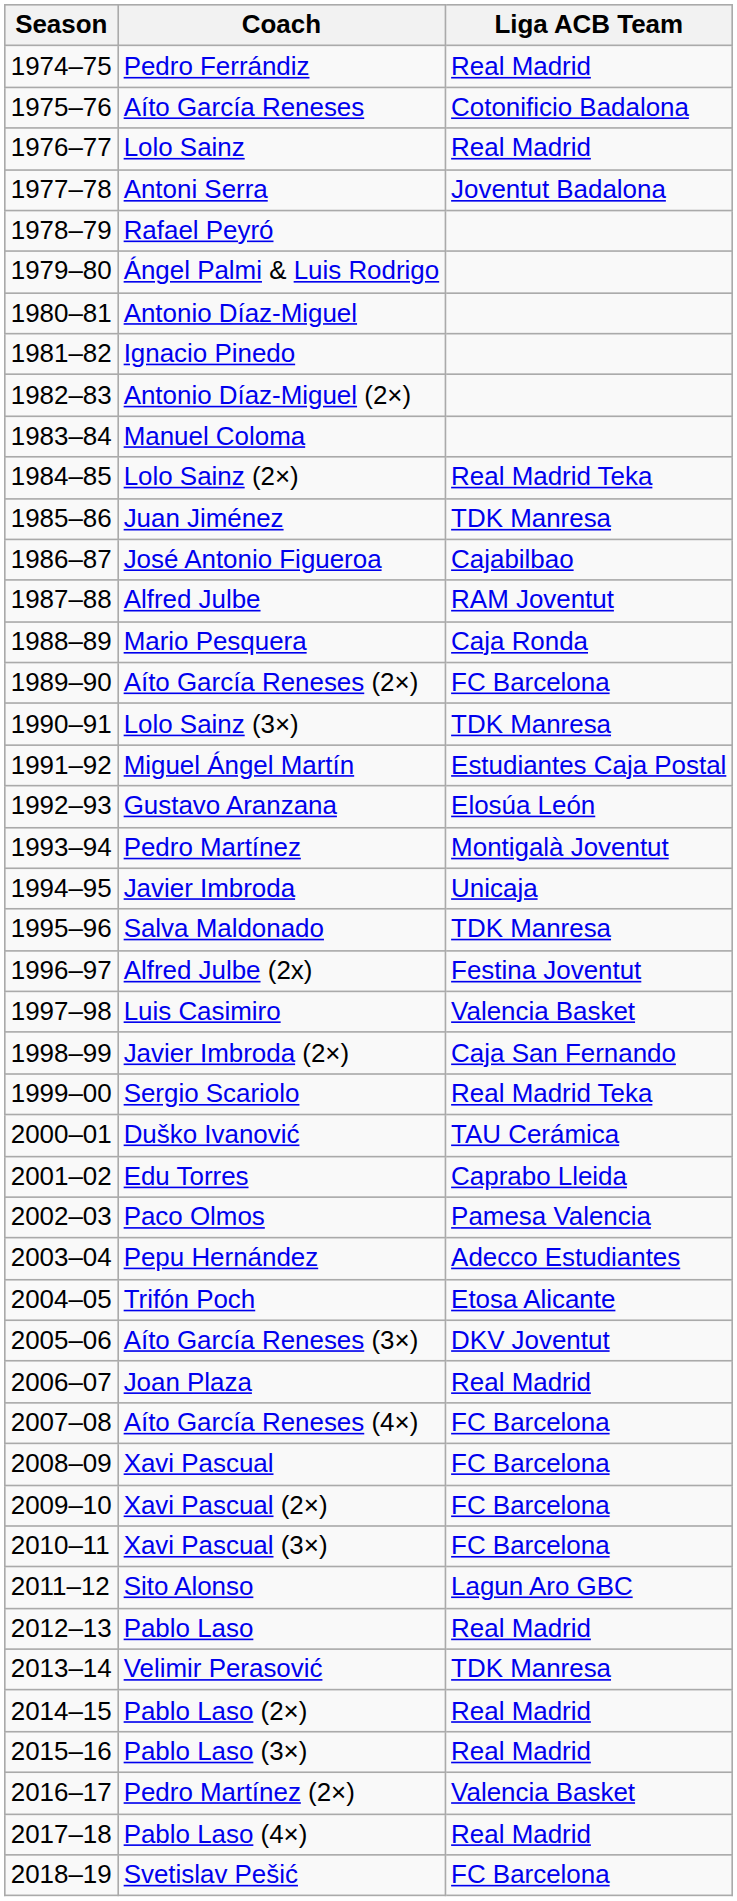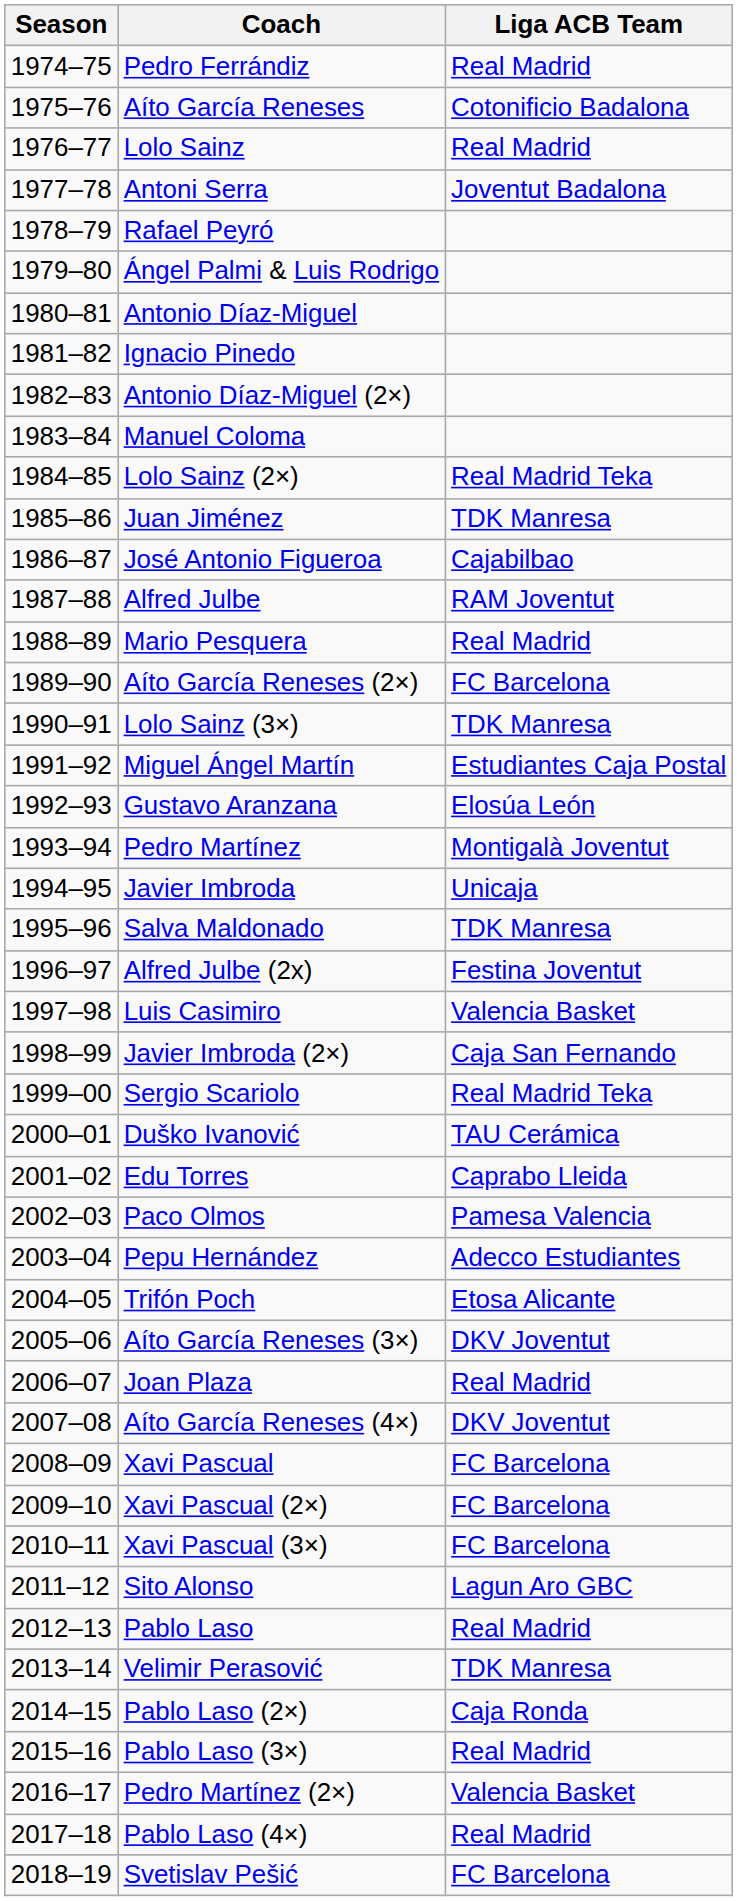Mario Pesquera | Liga ACB Team: Caja Ronda -> Real Madrid
Aíto García Reneses (4×) | Liga ACB Team: FC Barcelona -> DKV Joventut
Pablo Laso (2×) | Liga ACB Team: Real Madrid -> Caja Ronda
